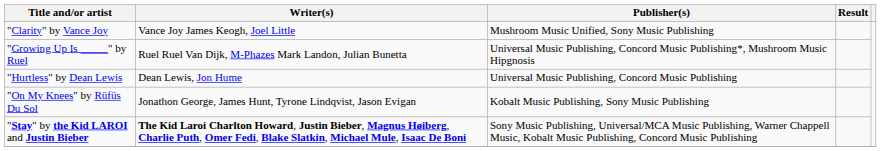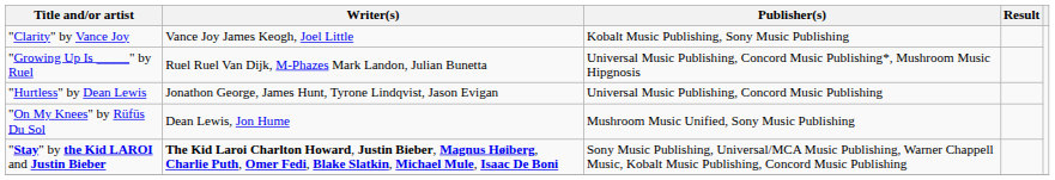"Clarity" by Vance Joy | Publisher(s): Mushroom Music Unified, Sony Music Publishing -> Kobalt Music Publishing, Sony Music Publishing
"Hurtless" by Dean Lewis | Writer(s): Dean Lewis, Jon Hume -> Jonathon George, James Hunt, Tyrone Lindqvist, Jason Evigan
"On My Knees" by Rüfüs Du Sol | Writer(s): Jonathon George, James Hunt, Tyrone Lindqvist, Jason Evigan -> Dean Lewis, Jon Hume
"On My Knees" by Rüfüs Du Sol | Publisher(s): Kobalt Music Publishing, Sony Music Publishing -> Mushroom Music Unified, Sony Music Publishing
